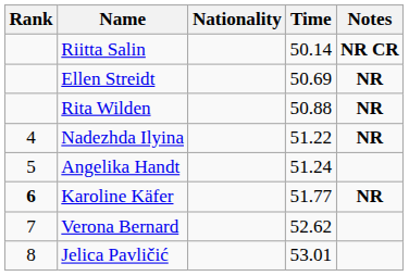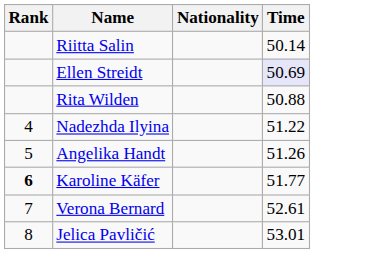- column: Notes | NR CR | NR | NR | NR | NR
Ellen Streidt | Time: no background -> lavender background
Angelika Handt | Time: 51.24 -> 51.26
Verona Bernard | Time: 52.62 -> 52.61
